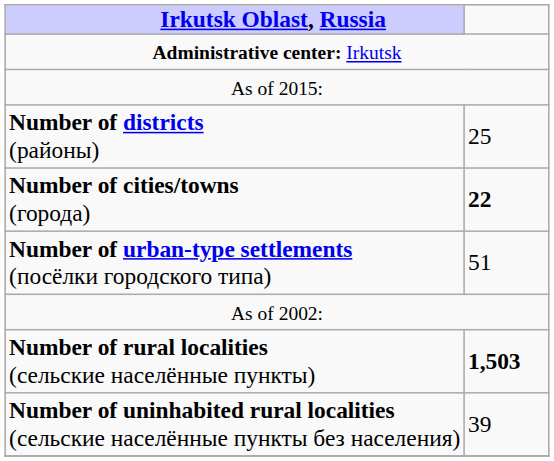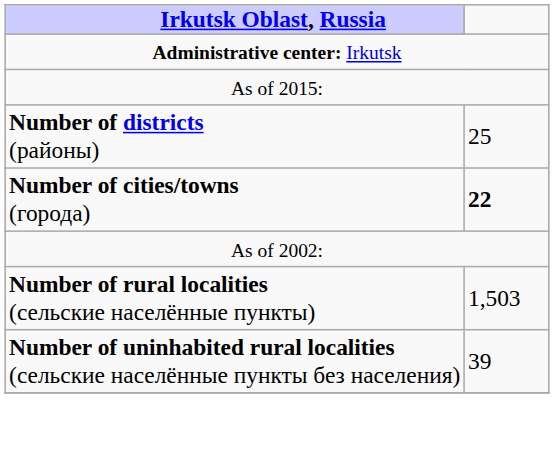- row: Number of urban-type settlements (посёлки городского типа) | 51
Number of rural localities (сельские населённые пункты) | column 2: bold -> normal
